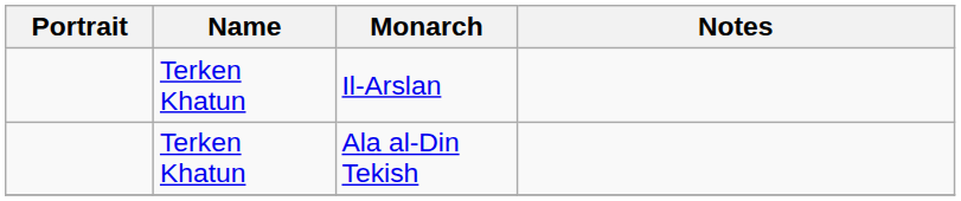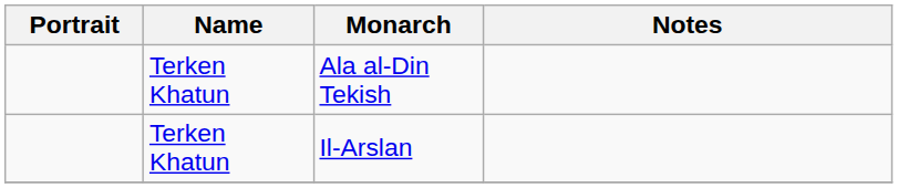rows swapped: Il-Arslan <-> Ala al-Din Tekish
